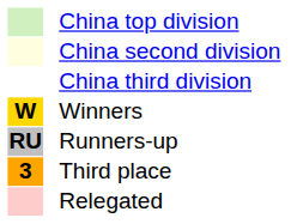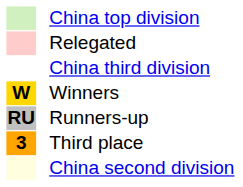rows swapped: China second division <-> Relegated
